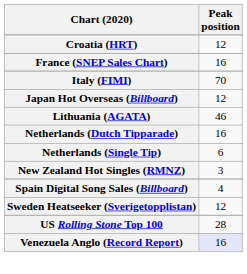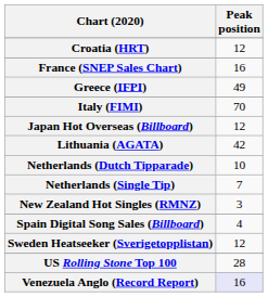+ row: Greece (IFPI) | 49
Lithuania (AGATA) | Peak position: 46 -> 42
Netherlands (Dutch Tipparade) | Peak position: 16 -> 10
Netherlands (Single Tip) | Peak position: 6 -> 7
